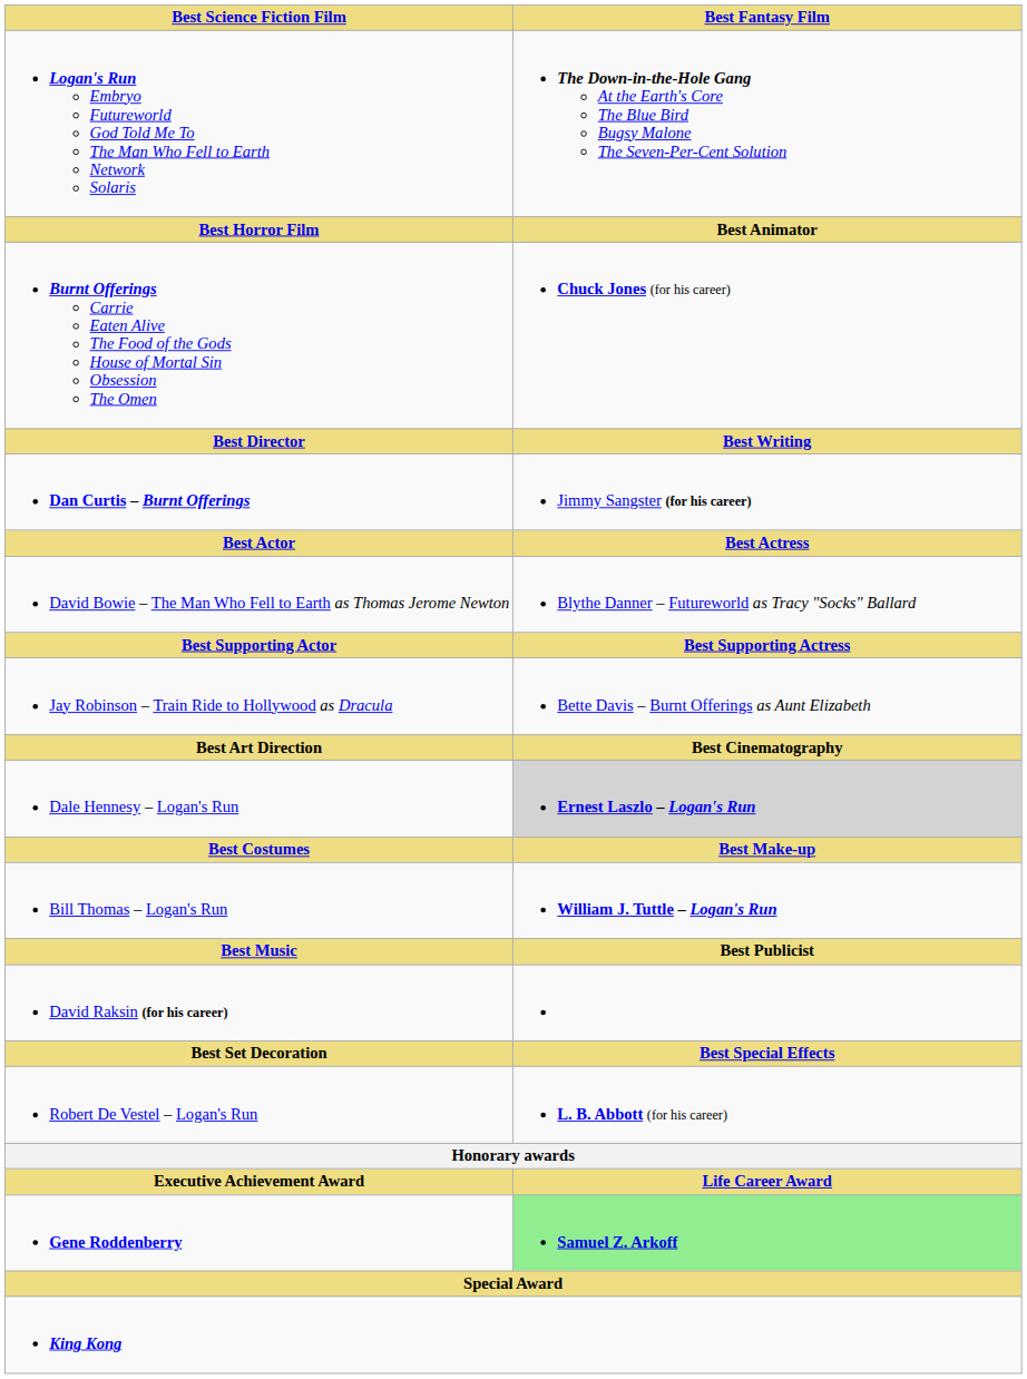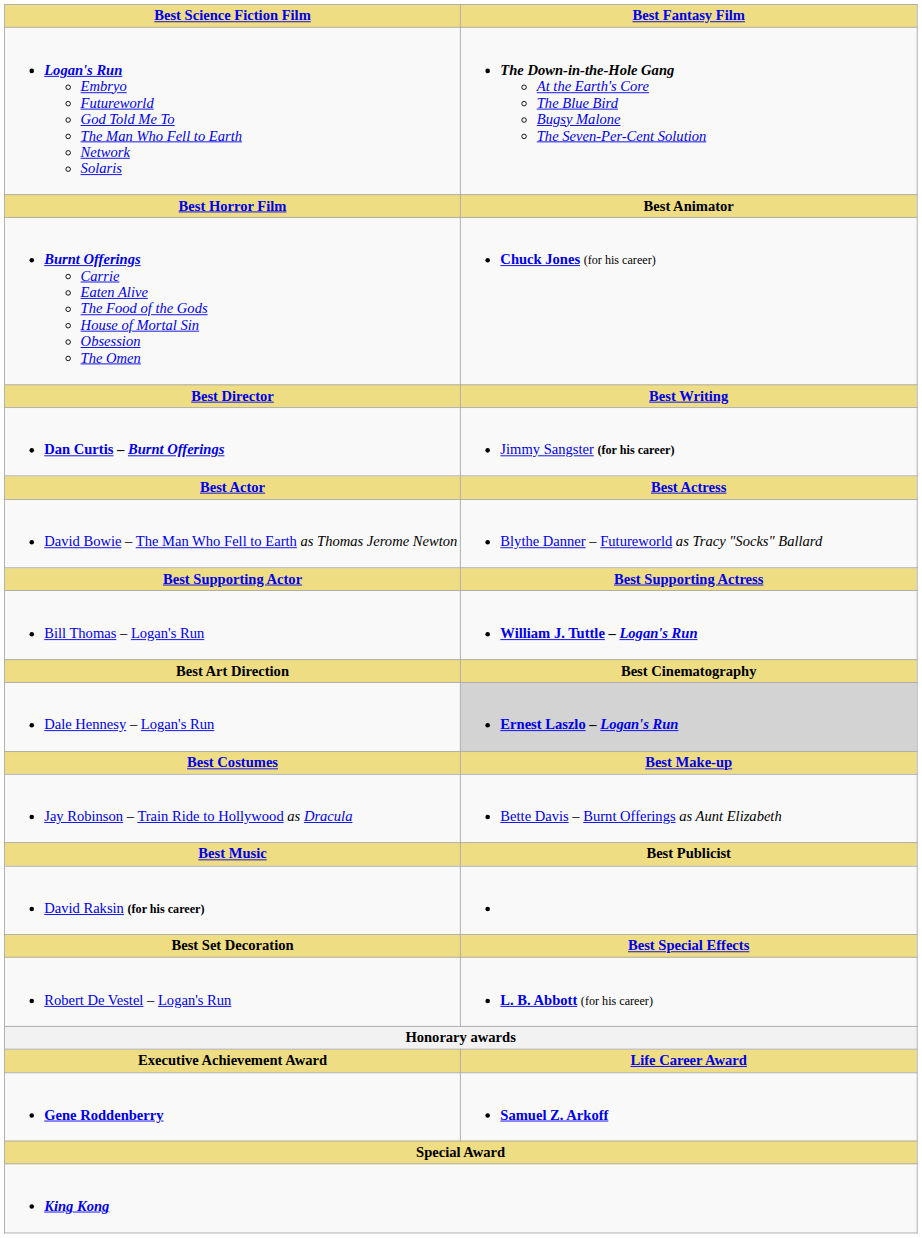rows swapped: Jay Robinson – Train Ride to Hollywood as Dracula <-> Bill Thomas – Logan's Run
Gene Roddenberry | Best Fantasy Film: lightgreen background -> no background
